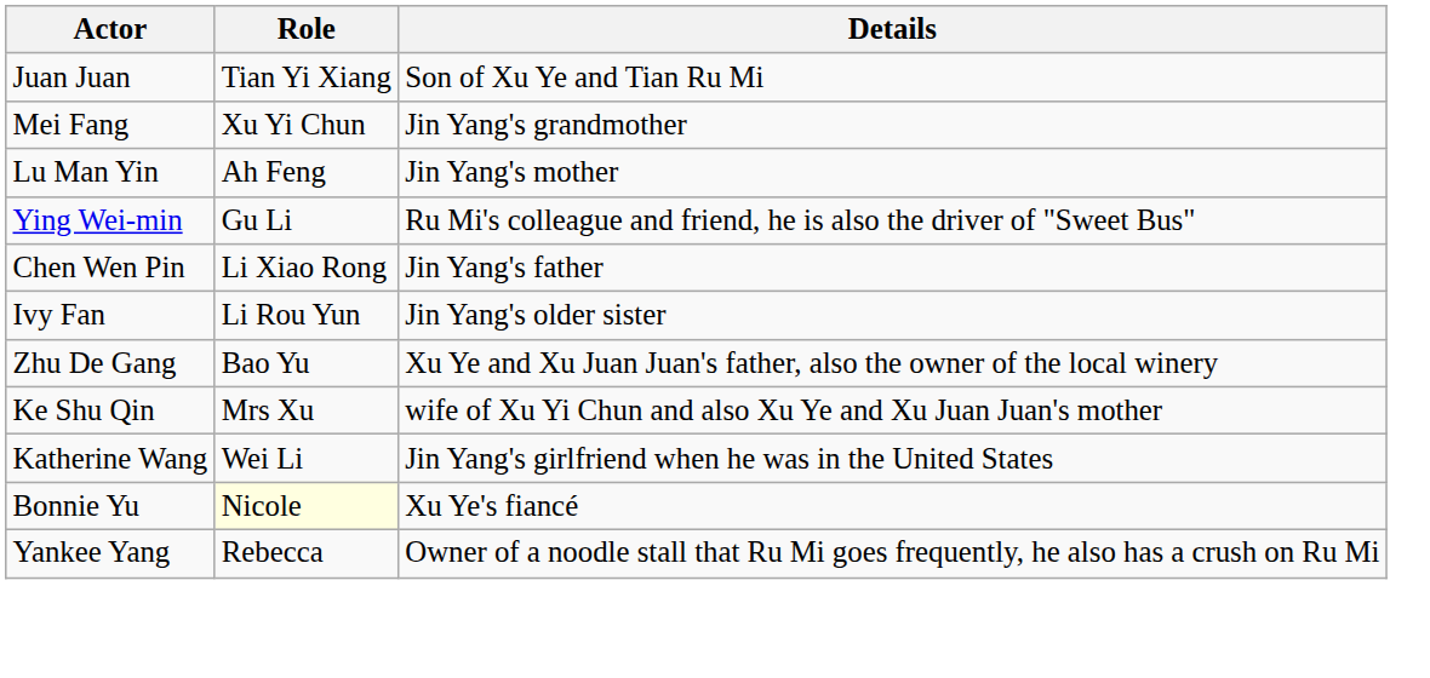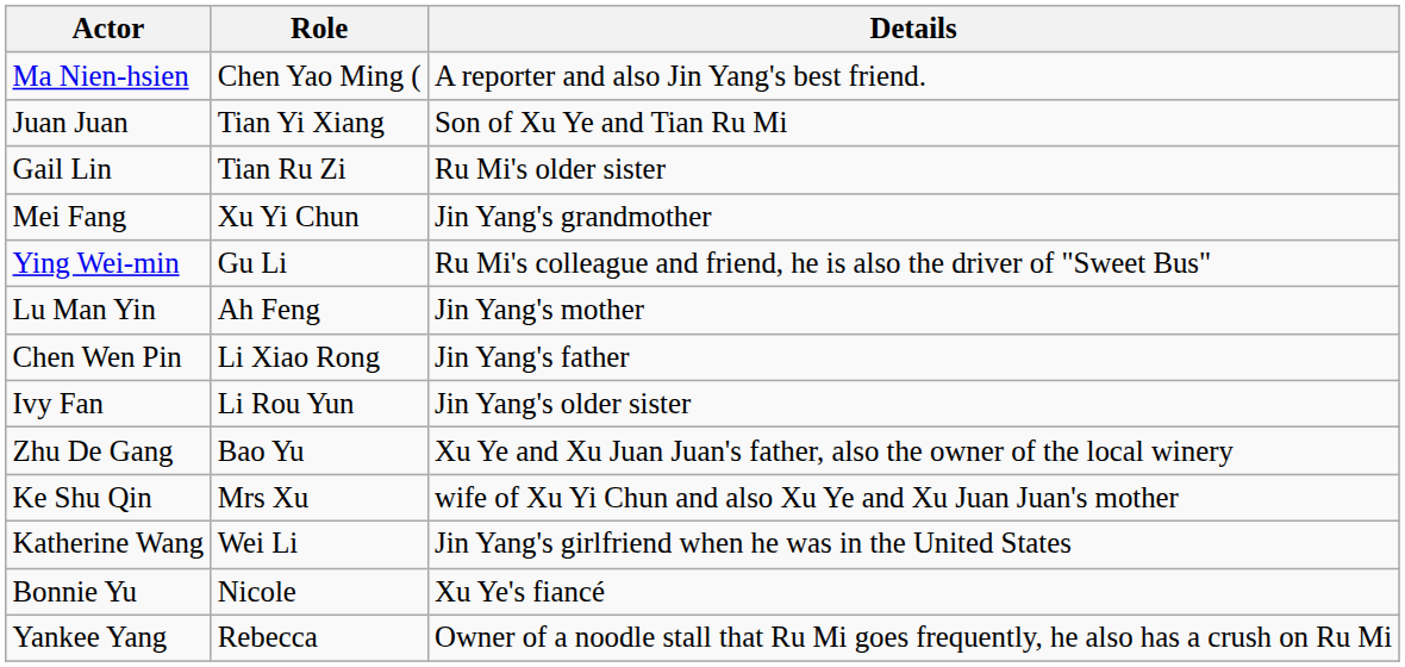+ row: Ma Nien-hsien | Chen Yao Ming ( | A reporter and also Jin Yang's best friend.
+ row: Gail Lin | Tian Ru Zi | Ru Mi's older sister
rows swapped: Ying Wei-min <-> Lu Man Yin
Bonnie Yu | Role: lightyellow background -> no background
